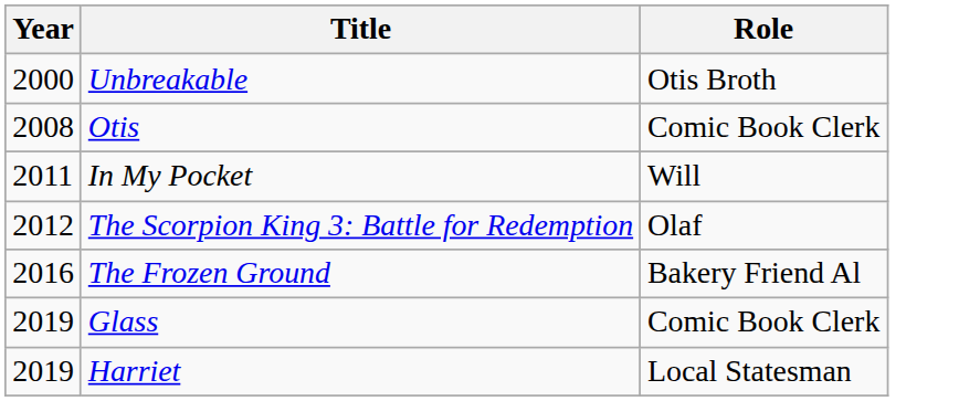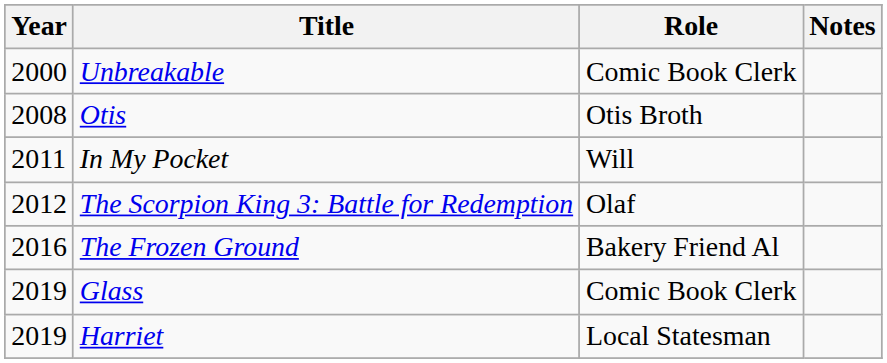+ column: Notes
Unbreakable | Role: Otis Broth -> Comic Book Clerk
Otis | Role: Comic Book Clerk -> Otis Broth
